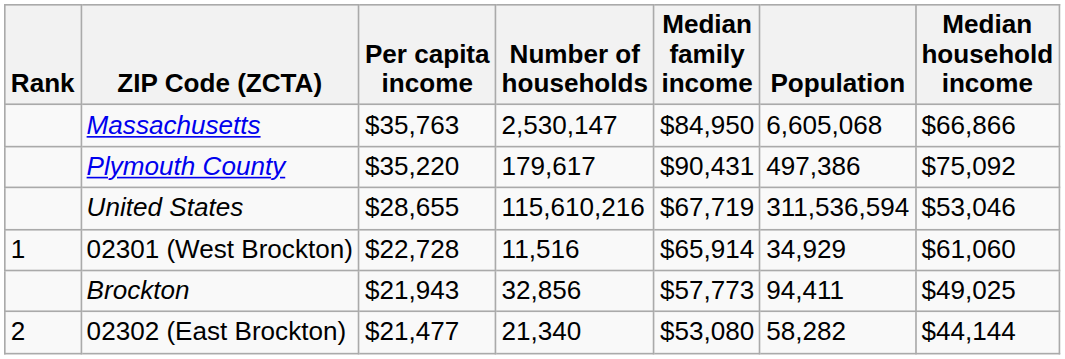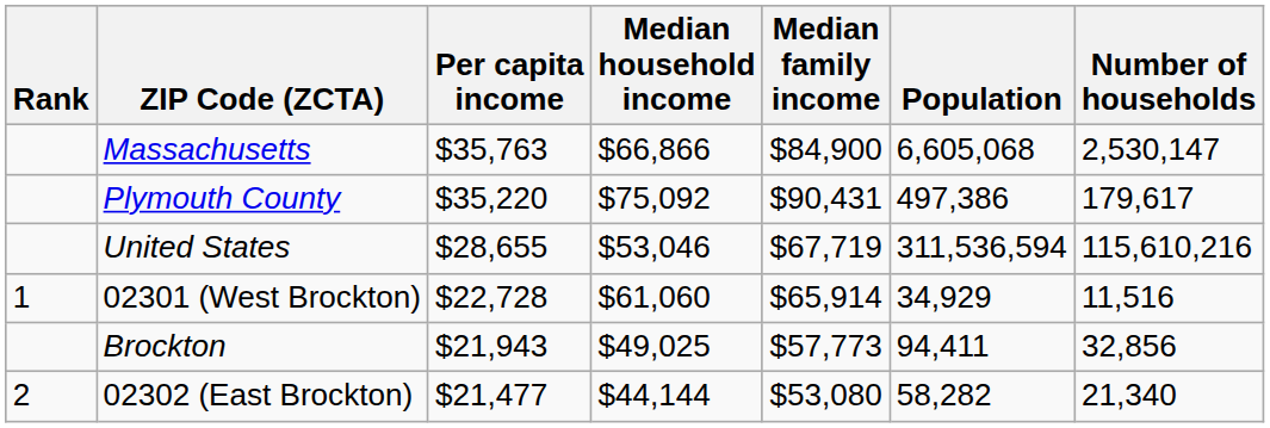columns swapped: Median household income <-> Number of households
Massachusetts | Median family income: $84,950 -> $84,900
